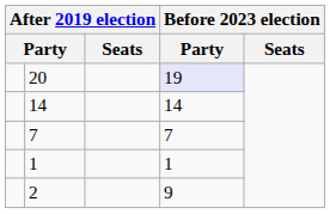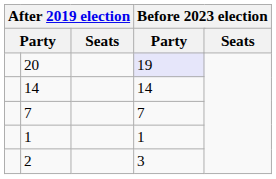2 | column 4: 9 -> 3
